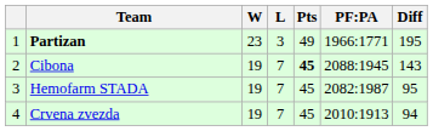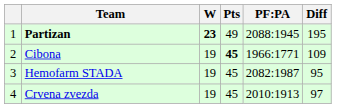- column: L | 3 | 7 | 7 | 7
Partizan | W: normal -> bold
Partizan | PF:PA: 1966:1771 -> 2088:1945
Cibona | PF:PA: 2088:1945 -> 1966:1771
Cibona | Diff: 143 -> 109
Crvena zvezda | Diff: 94 -> 97
